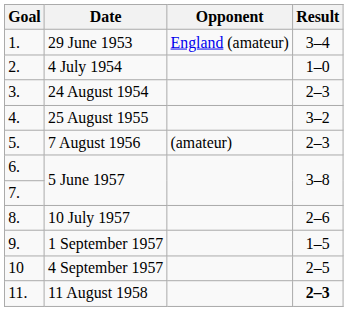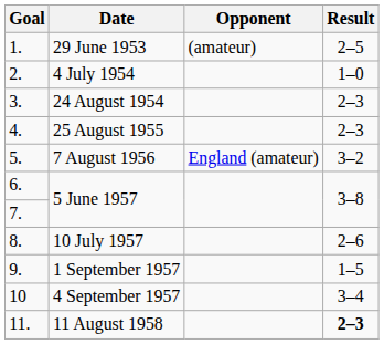29 June 1953 | Opponent: England (amateur) -> (amateur)
29 June 1953 | Result: 3–4 -> 2–5
25 August 1955 | Result: 3–2 -> 2–3
7 August 1956 | Opponent: (amateur) -> England (amateur)
7 August 1956 | Result: 2–3 -> 3–2
4 September 1957 | Result: 2–5 -> 3–4
